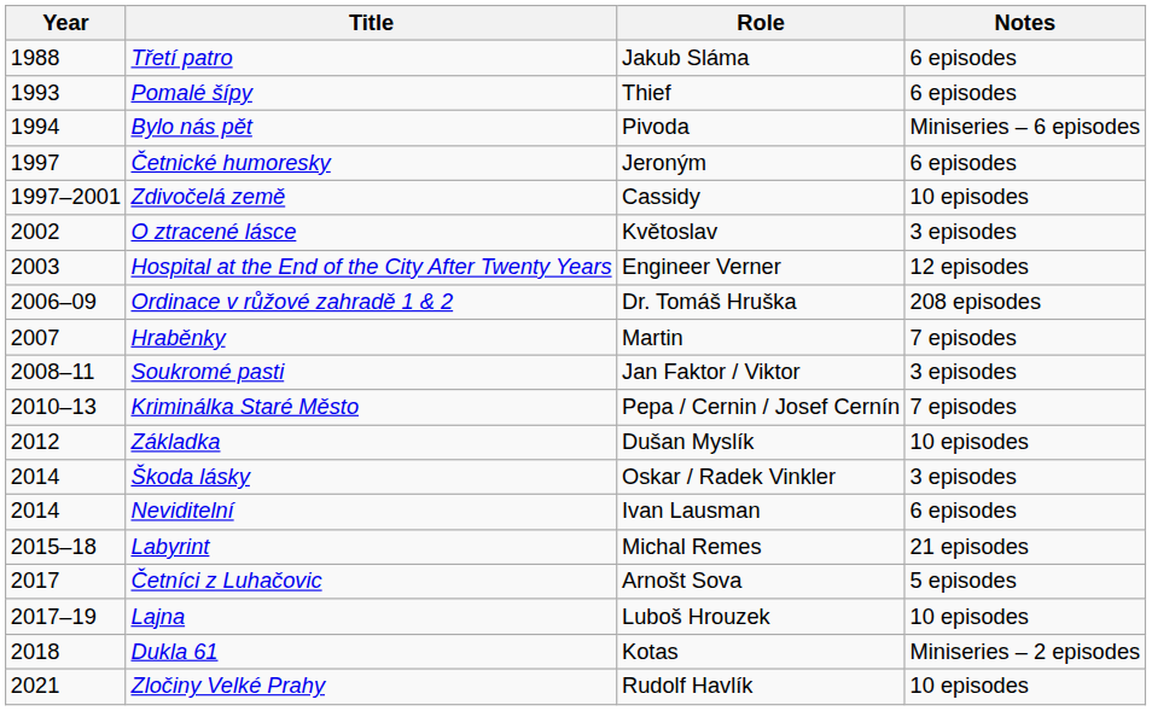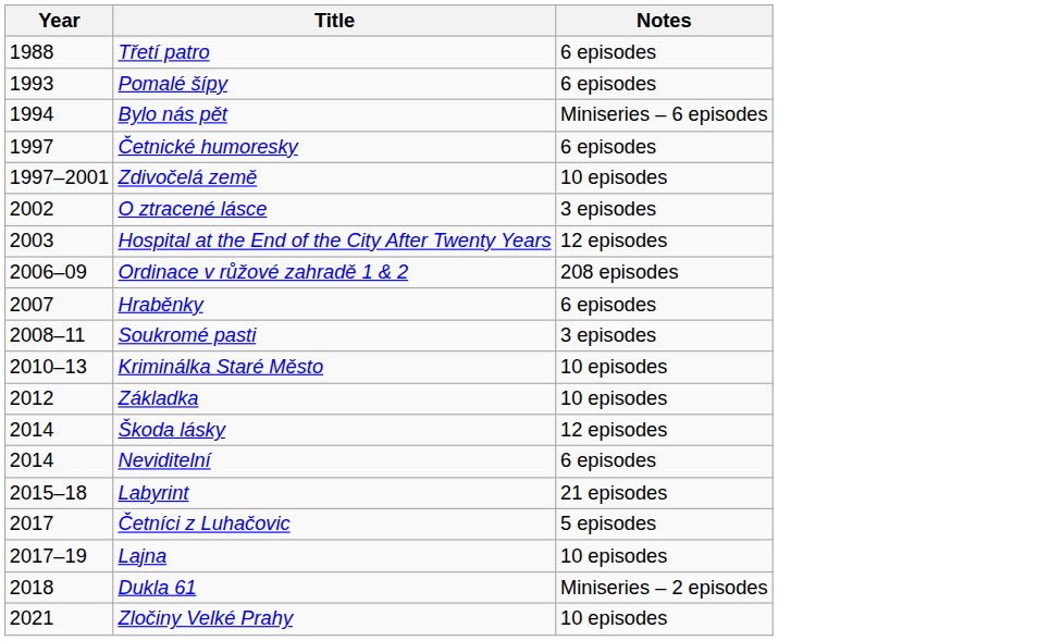- column: Role | Jakub Sláma | Thief | Pivoda | Jeroným | Cassidy | Květoslav | Engineer Verner | Dr. Tomáš Hruška | Martin | Jan Faktor / Viktor | Pepa / Cernin / Josef Cernín | Dušan Myslík | Oskar / Radek Vinkler | Ivan Lausman | Michal Remes | Arnošt Sova | Luboš Hrouzek | Kotas | Rudolf Havlík
Hraběnky | Notes: 7 episodes -> 6 episodes
Kriminálka Staré Město | Notes: 7 episodes -> 10 episodes
Škoda lásky | Notes: 3 episodes -> 12 episodes
